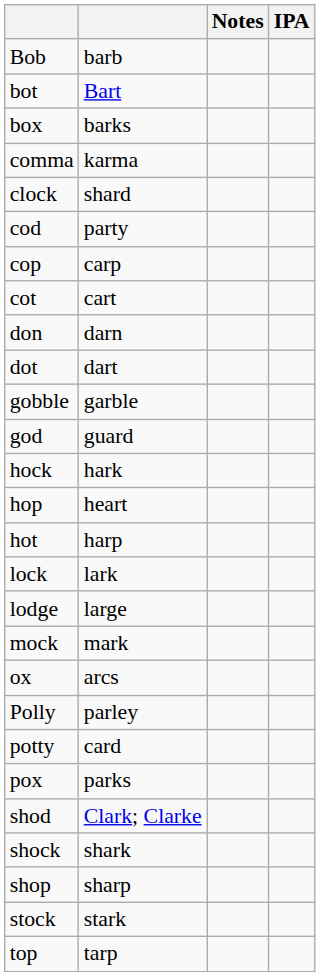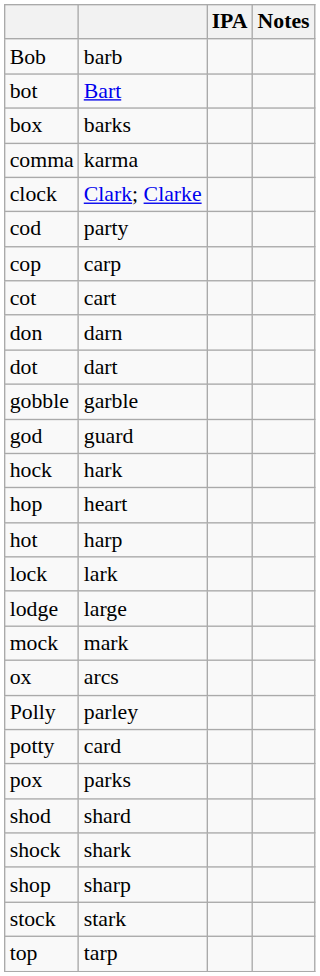columns swapped: IPA <-> Notes
clock | column 2: shard -> Clark; Clarke
shod | column 2: Clark; Clarke -> shard
